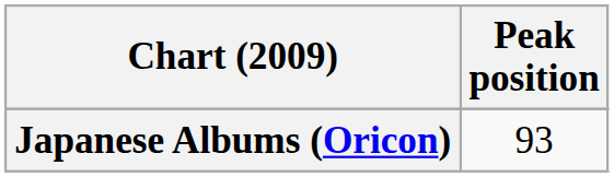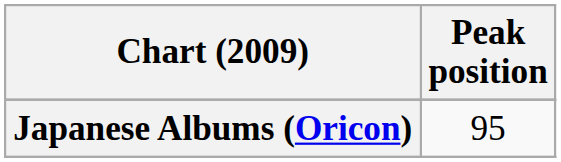Japanese Albums (Oricon) | Peak position: 93 -> 95
